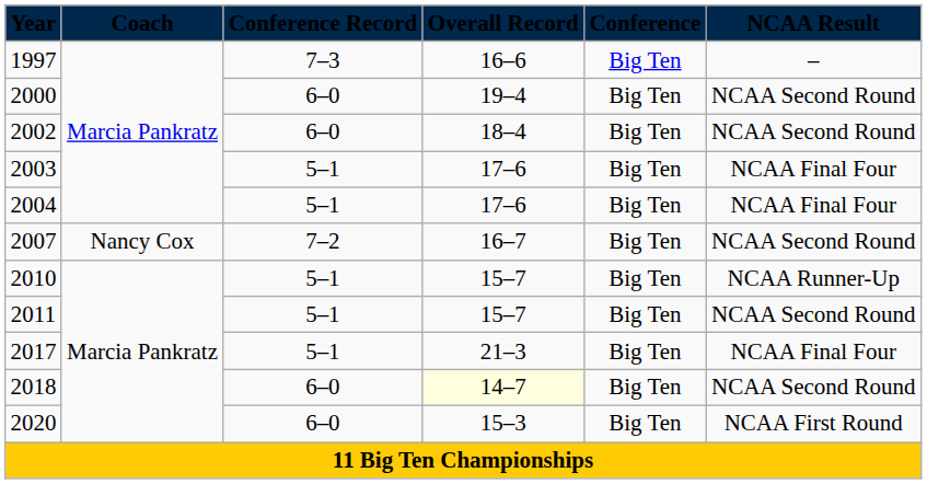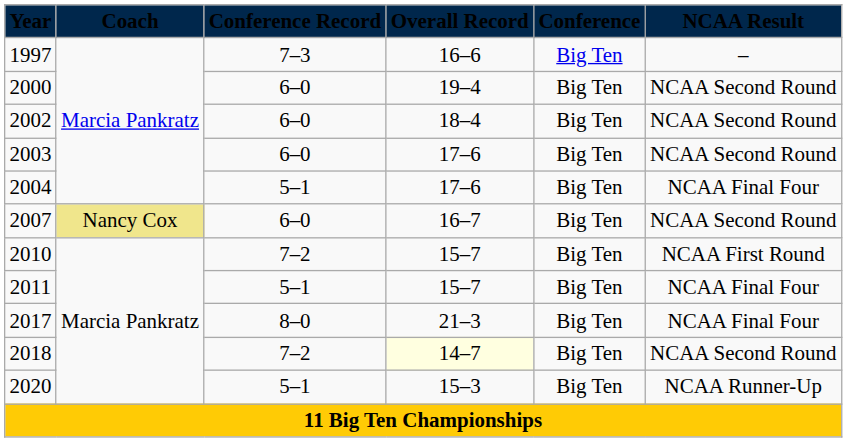2003 | column 3: 5–1 -> 6–0
2003 | column 6: NCAA Final Four -> NCAA Second Round
2007 | column 2: no background -> khaki background
2007 | column 3: 7–2 -> 6–0
2010 | column 3: 5–1 -> 7–2
2010 | column 6: NCAA Runner-Up -> NCAA First Round
2011 | column 6: NCAA Second Round -> NCAA Final Four
2017 | column 3: 5–1 -> 8–0
2018 | column 3: 6–0 -> 7–2
2020 | column 3: 6–0 -> 5–1
2020 | column 6: NCAA First Round -> NCAA Runner-Up
